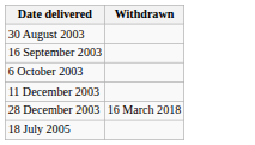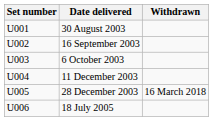+ column: Set number | U001 | U002 | U003 | U004 | U005 | U006
